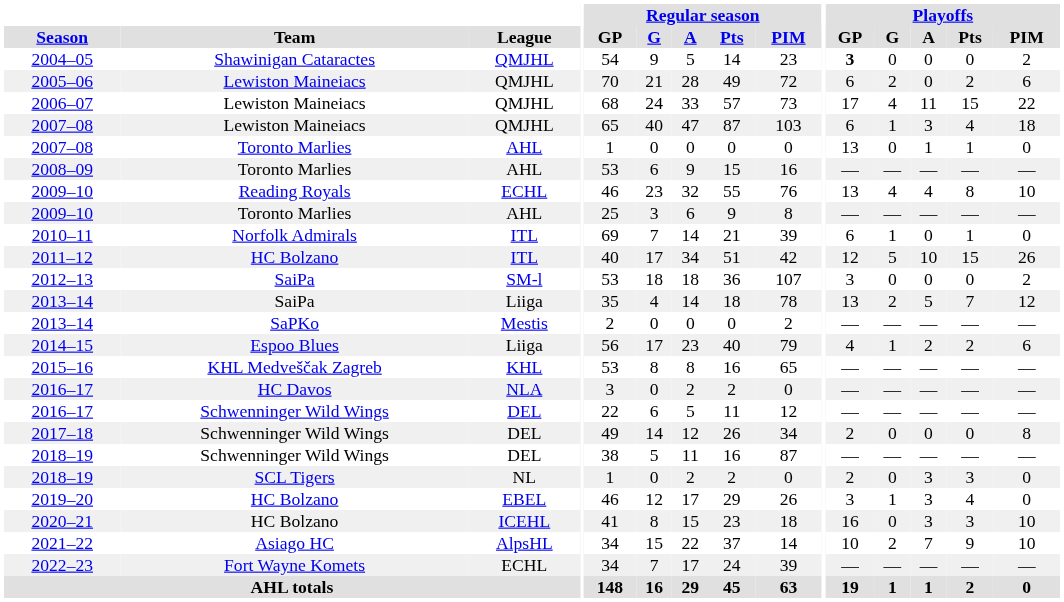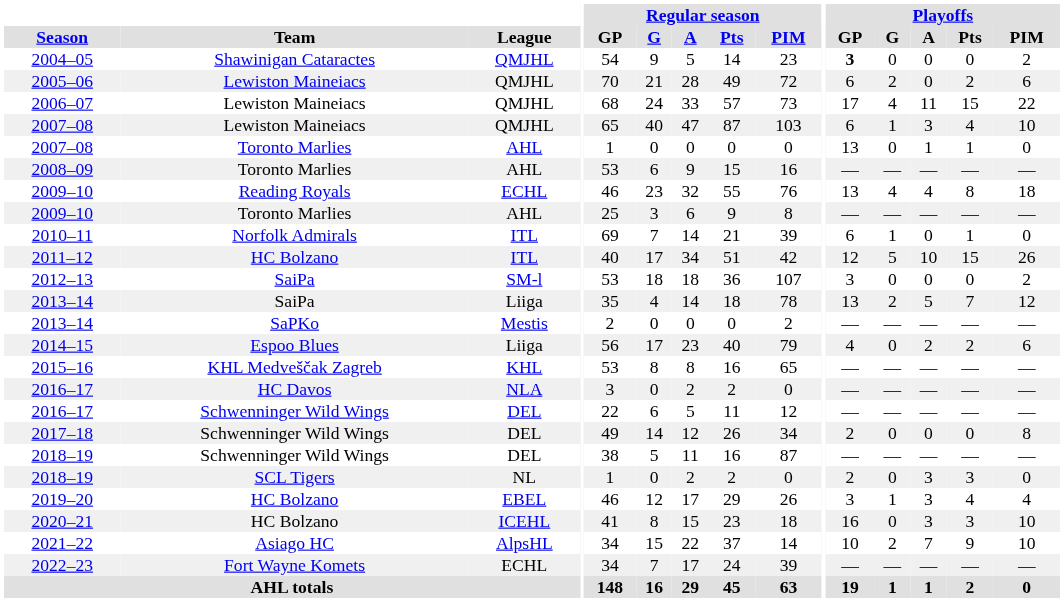2007–08 / Lewiston Maineiacs | Playoffs / PIM: 18 -> 10
2009–10 / Reading Royals | Playoffs / PIM: 10 -> 18
2014–15 | Playoffs / G: 1 -> 0
2019–20 | Playoffs / PIM: 0 -> 4
